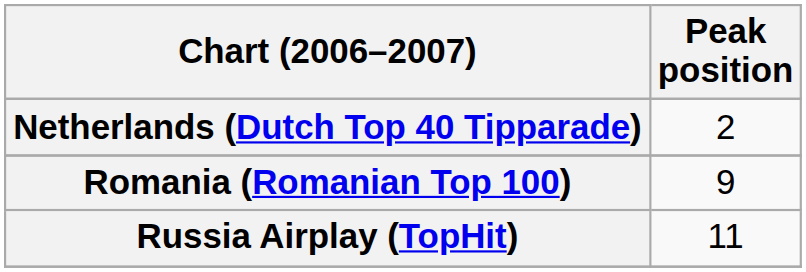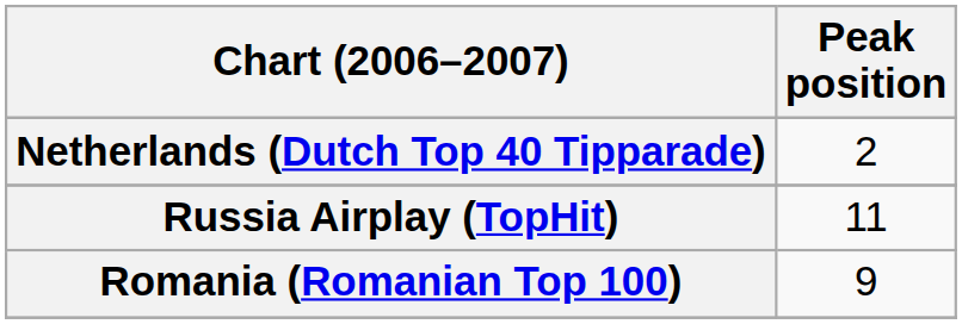rows swapped: Romania (Romanian Top 100) <-> Russia Airplay (TopHit)
